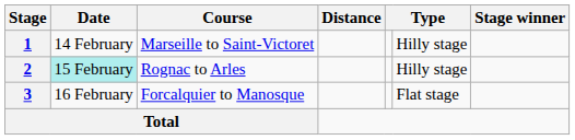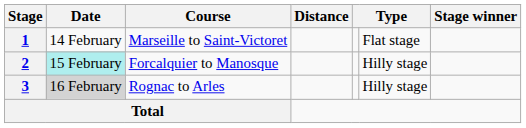1 | column 6: Hilly stage -> Flat stage
2 | Course: Rognac to Arles -> Forcalquier to Manosque
3 | Date: no background -> lightgrey background
3 | Course: Forcalquier to Manosque -> Rognac to Arles
3 | column 6: Flat stage -> Hilly stage
